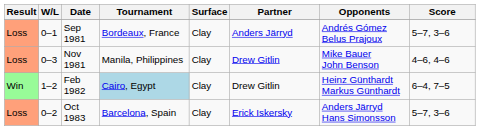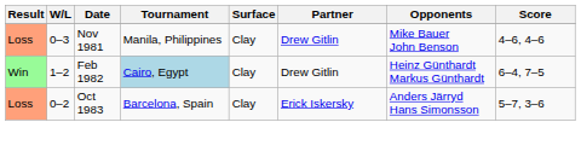- row: Loss | 0–1 | Sep 1981 | Bordeaux, France | Clay | Anders Järryd | Andrés Gómez Belus Prajoux | 5–7, 3–6
